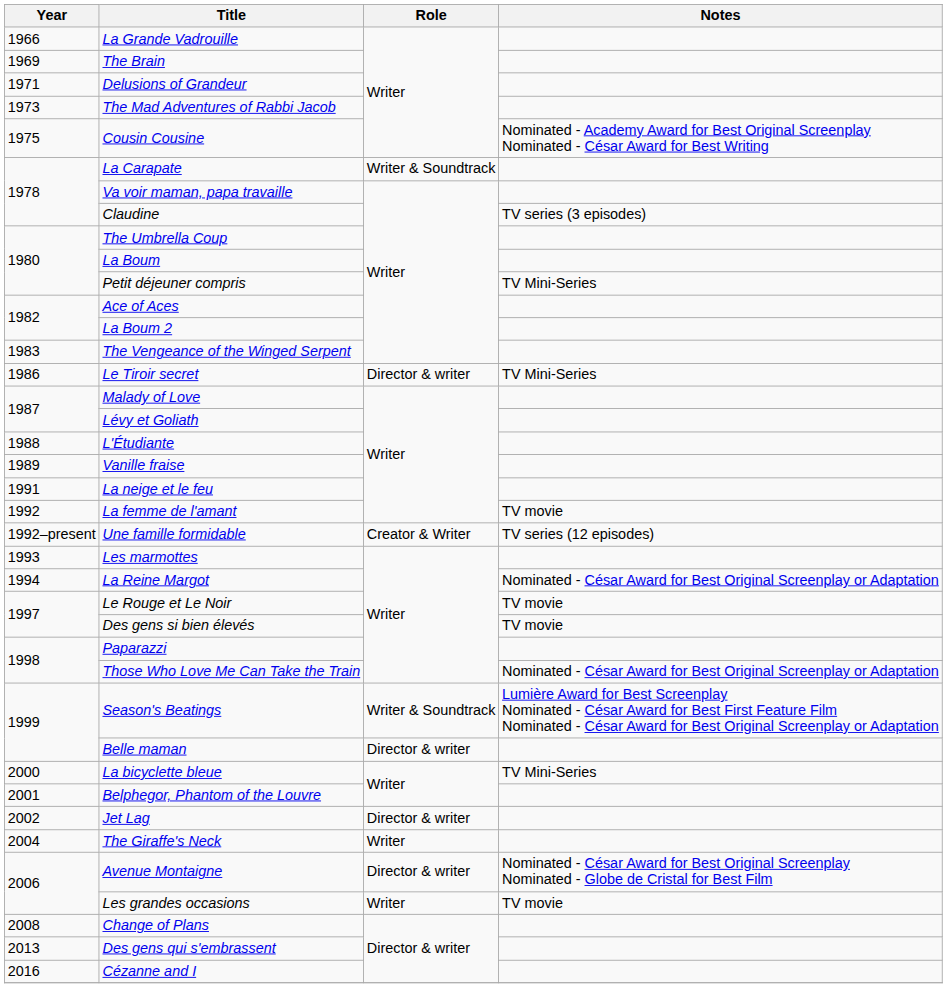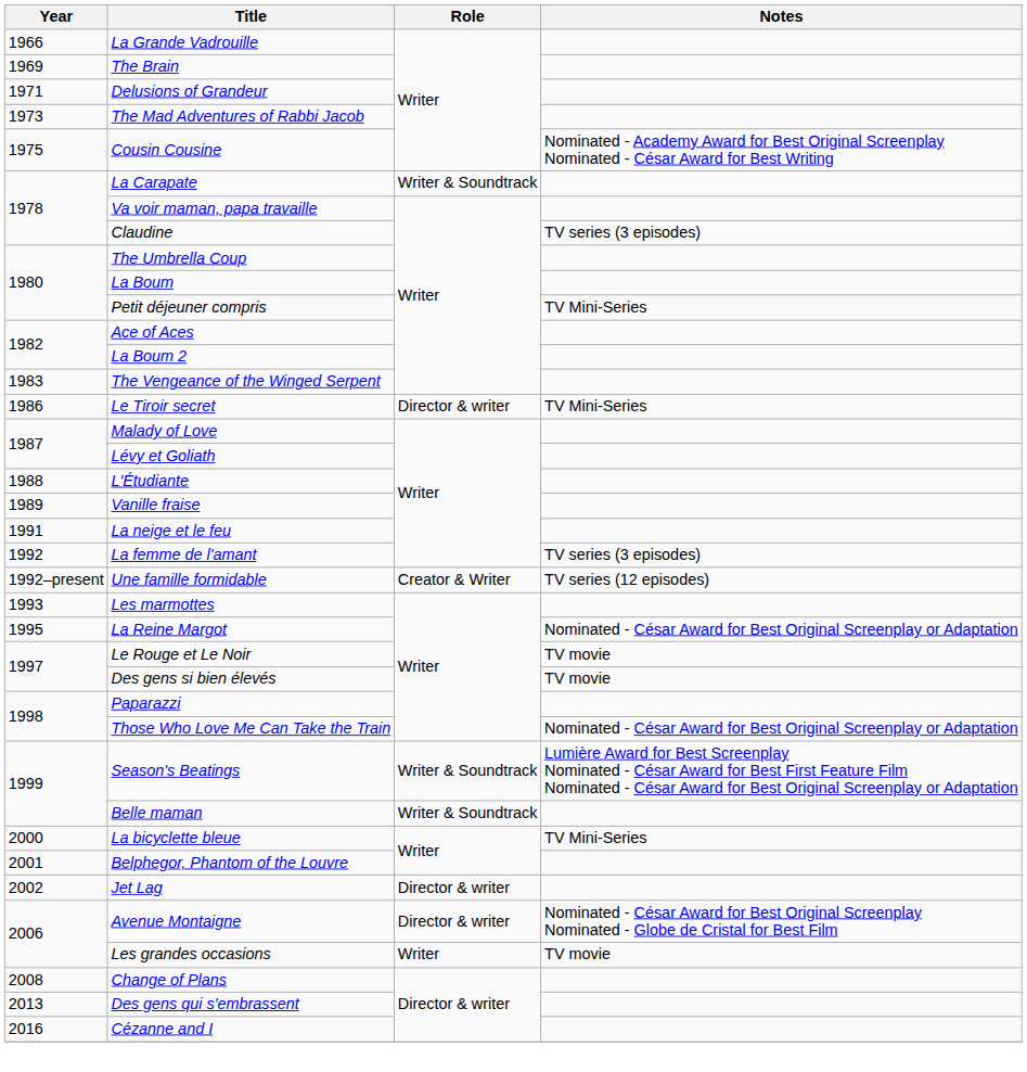La femme de l'amant | Notes: TV movie -> TV series (3 episodes)
La Reine Margot | Year: 1994 -> 1995
Belle maman | Role: Director & writer -> Writer & Soundtrack
- row: 2004 | The Giraffe's Neck | Writer
